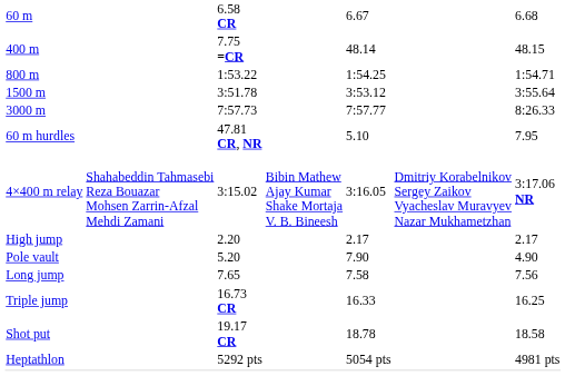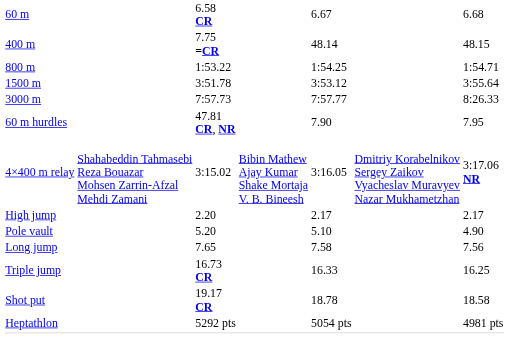60 m hurdles | column 5: 5.10 -> 7.90
Pole vault | column 5: 7.90 -> 5.10
